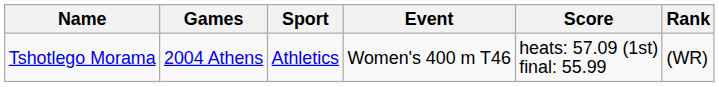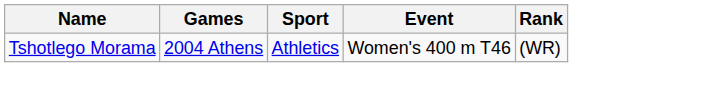- column: Score | heats: 57.09 (1st) final: 55.99
